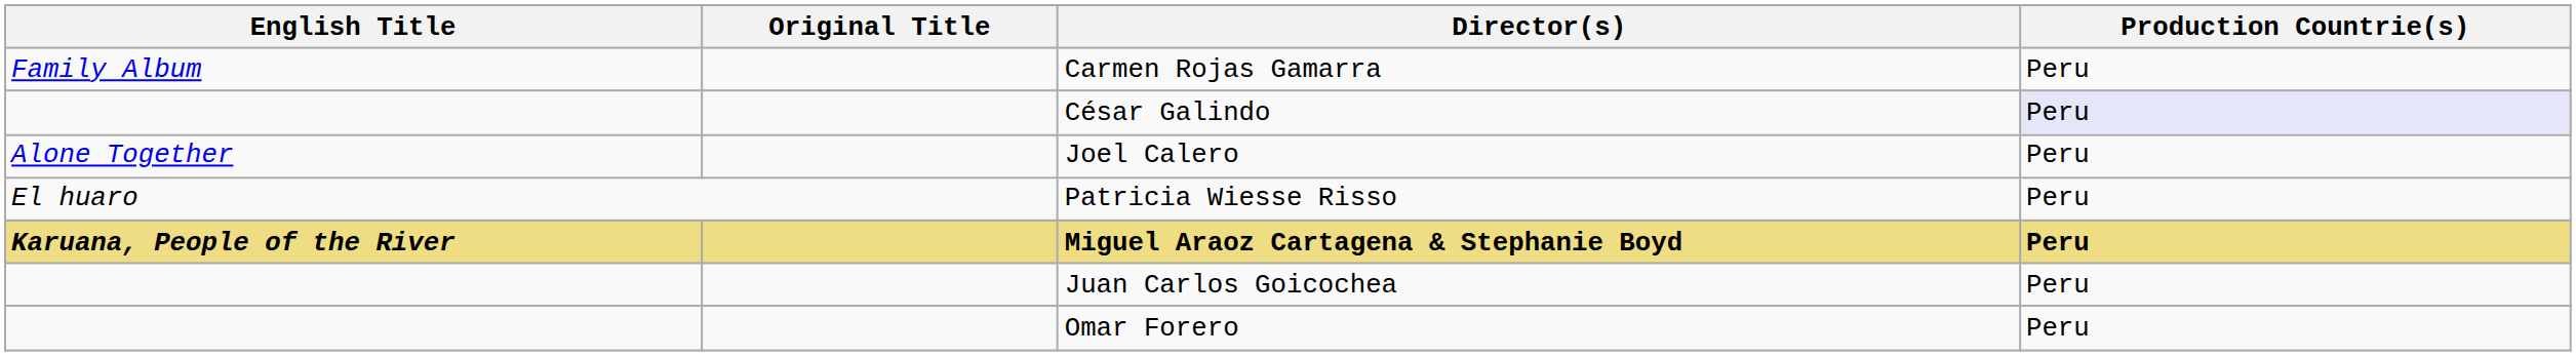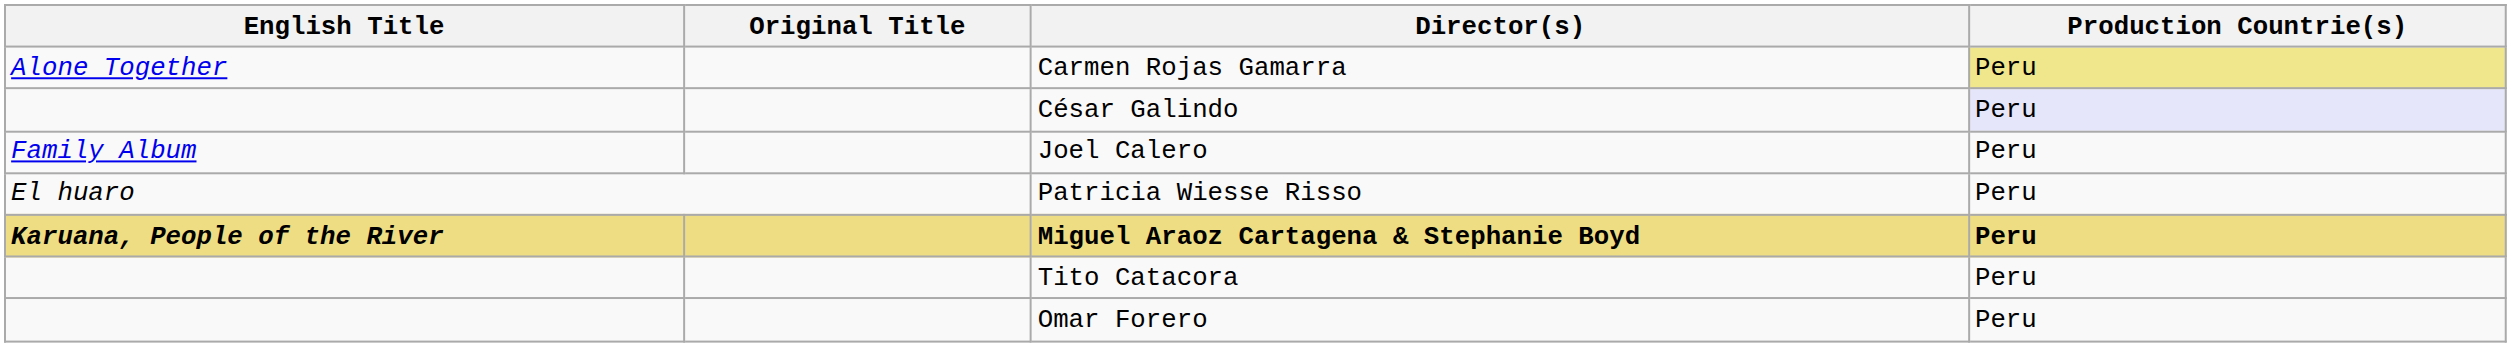Carmen Rojas Gamarra | English Title: Family Album -> Alone Together
Carmen Rojas Gamarra | Production Countrie(s): no background -> khaki background
Joel Calero | English Title: Alone Together -> Family Album
+ row: Tito Catacora | Peru
- row: Juan Carlos Goicochea | Peru
